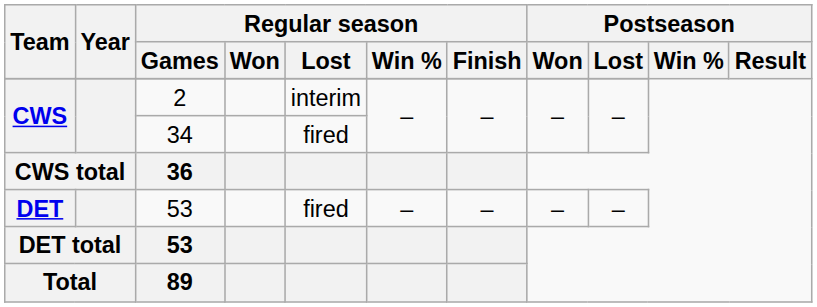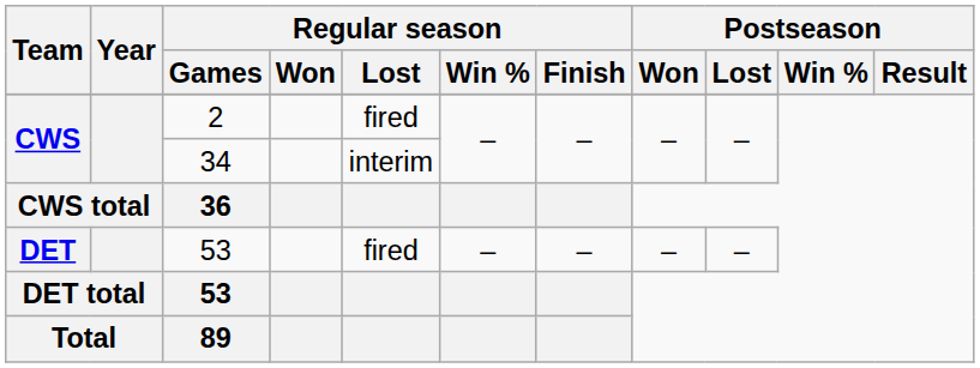2 | Regular season / Lost: interim -> fired
34 | Regular season / Lost: fired -> interim
